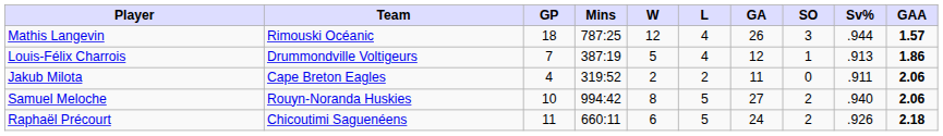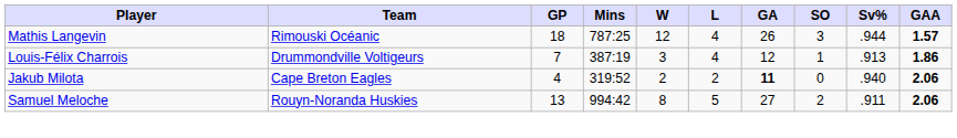Louis-Félix Charrois | W: 5 -> 3
Jakub Milota | GA: normal -> bold
Jakub Milota | Sv%: .911 -> .940
Samuel Meloche | GP: 10 -> 13
Samuel Meloche | Sv%: .940 -> .911
- row: Raphaël Précourt | Chicoutimi Saguenéens | 11 | 660:11 | 6 | 5 | 24 | 2 | .926 | 2.18
